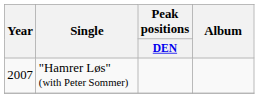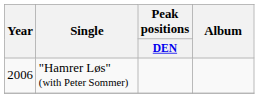"Hamrer Løs" (with Peter Sommer) | Year: 2007 -> 2006
